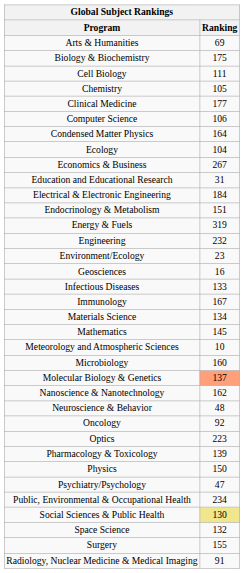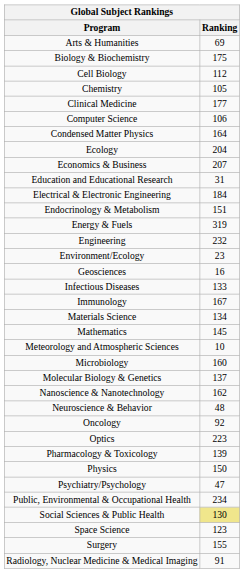Cell Biology | Ranking: 111 -> 112
Ecology | Ranking: 104 -> 204
Economics & Business | Ranking: 267 -> 207
Molecular Biology & Genetics | Ranking: lightsalmon background -> no background
Space Science | Ranking: 132 -> 123
